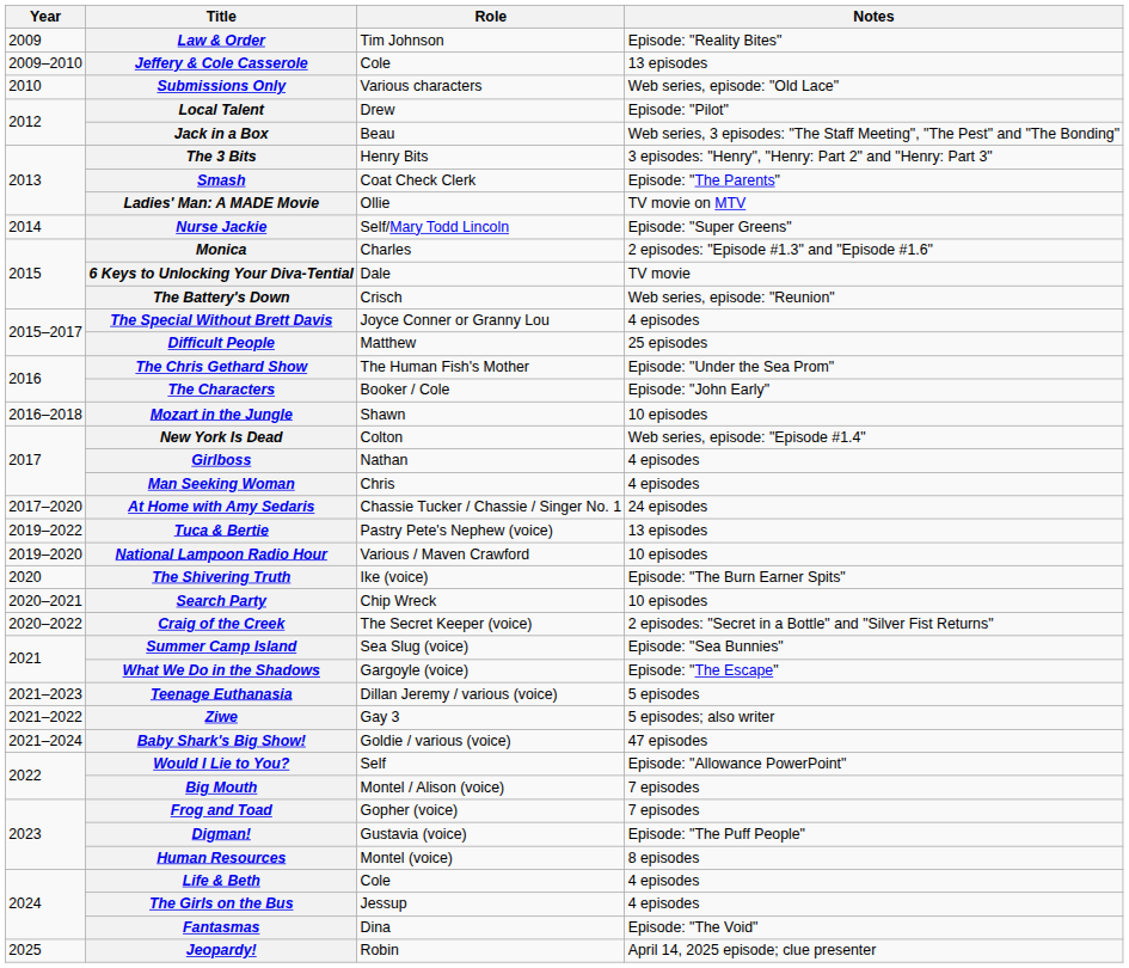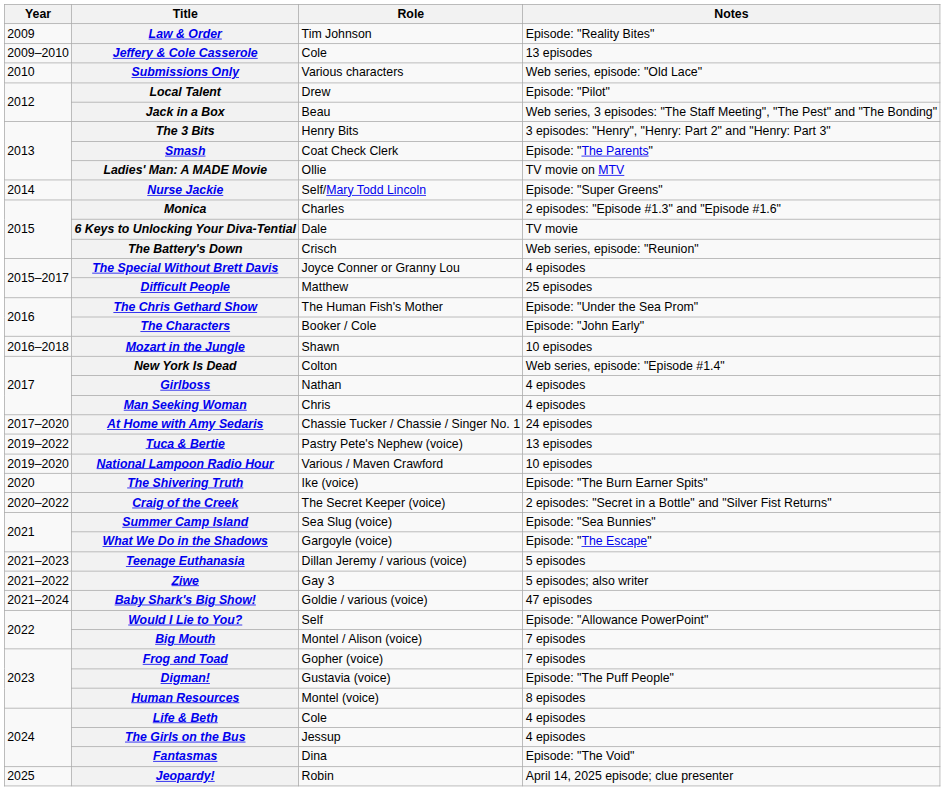- row: 2020–2021 | Search Party | Chip Wreck | 10 episodes
